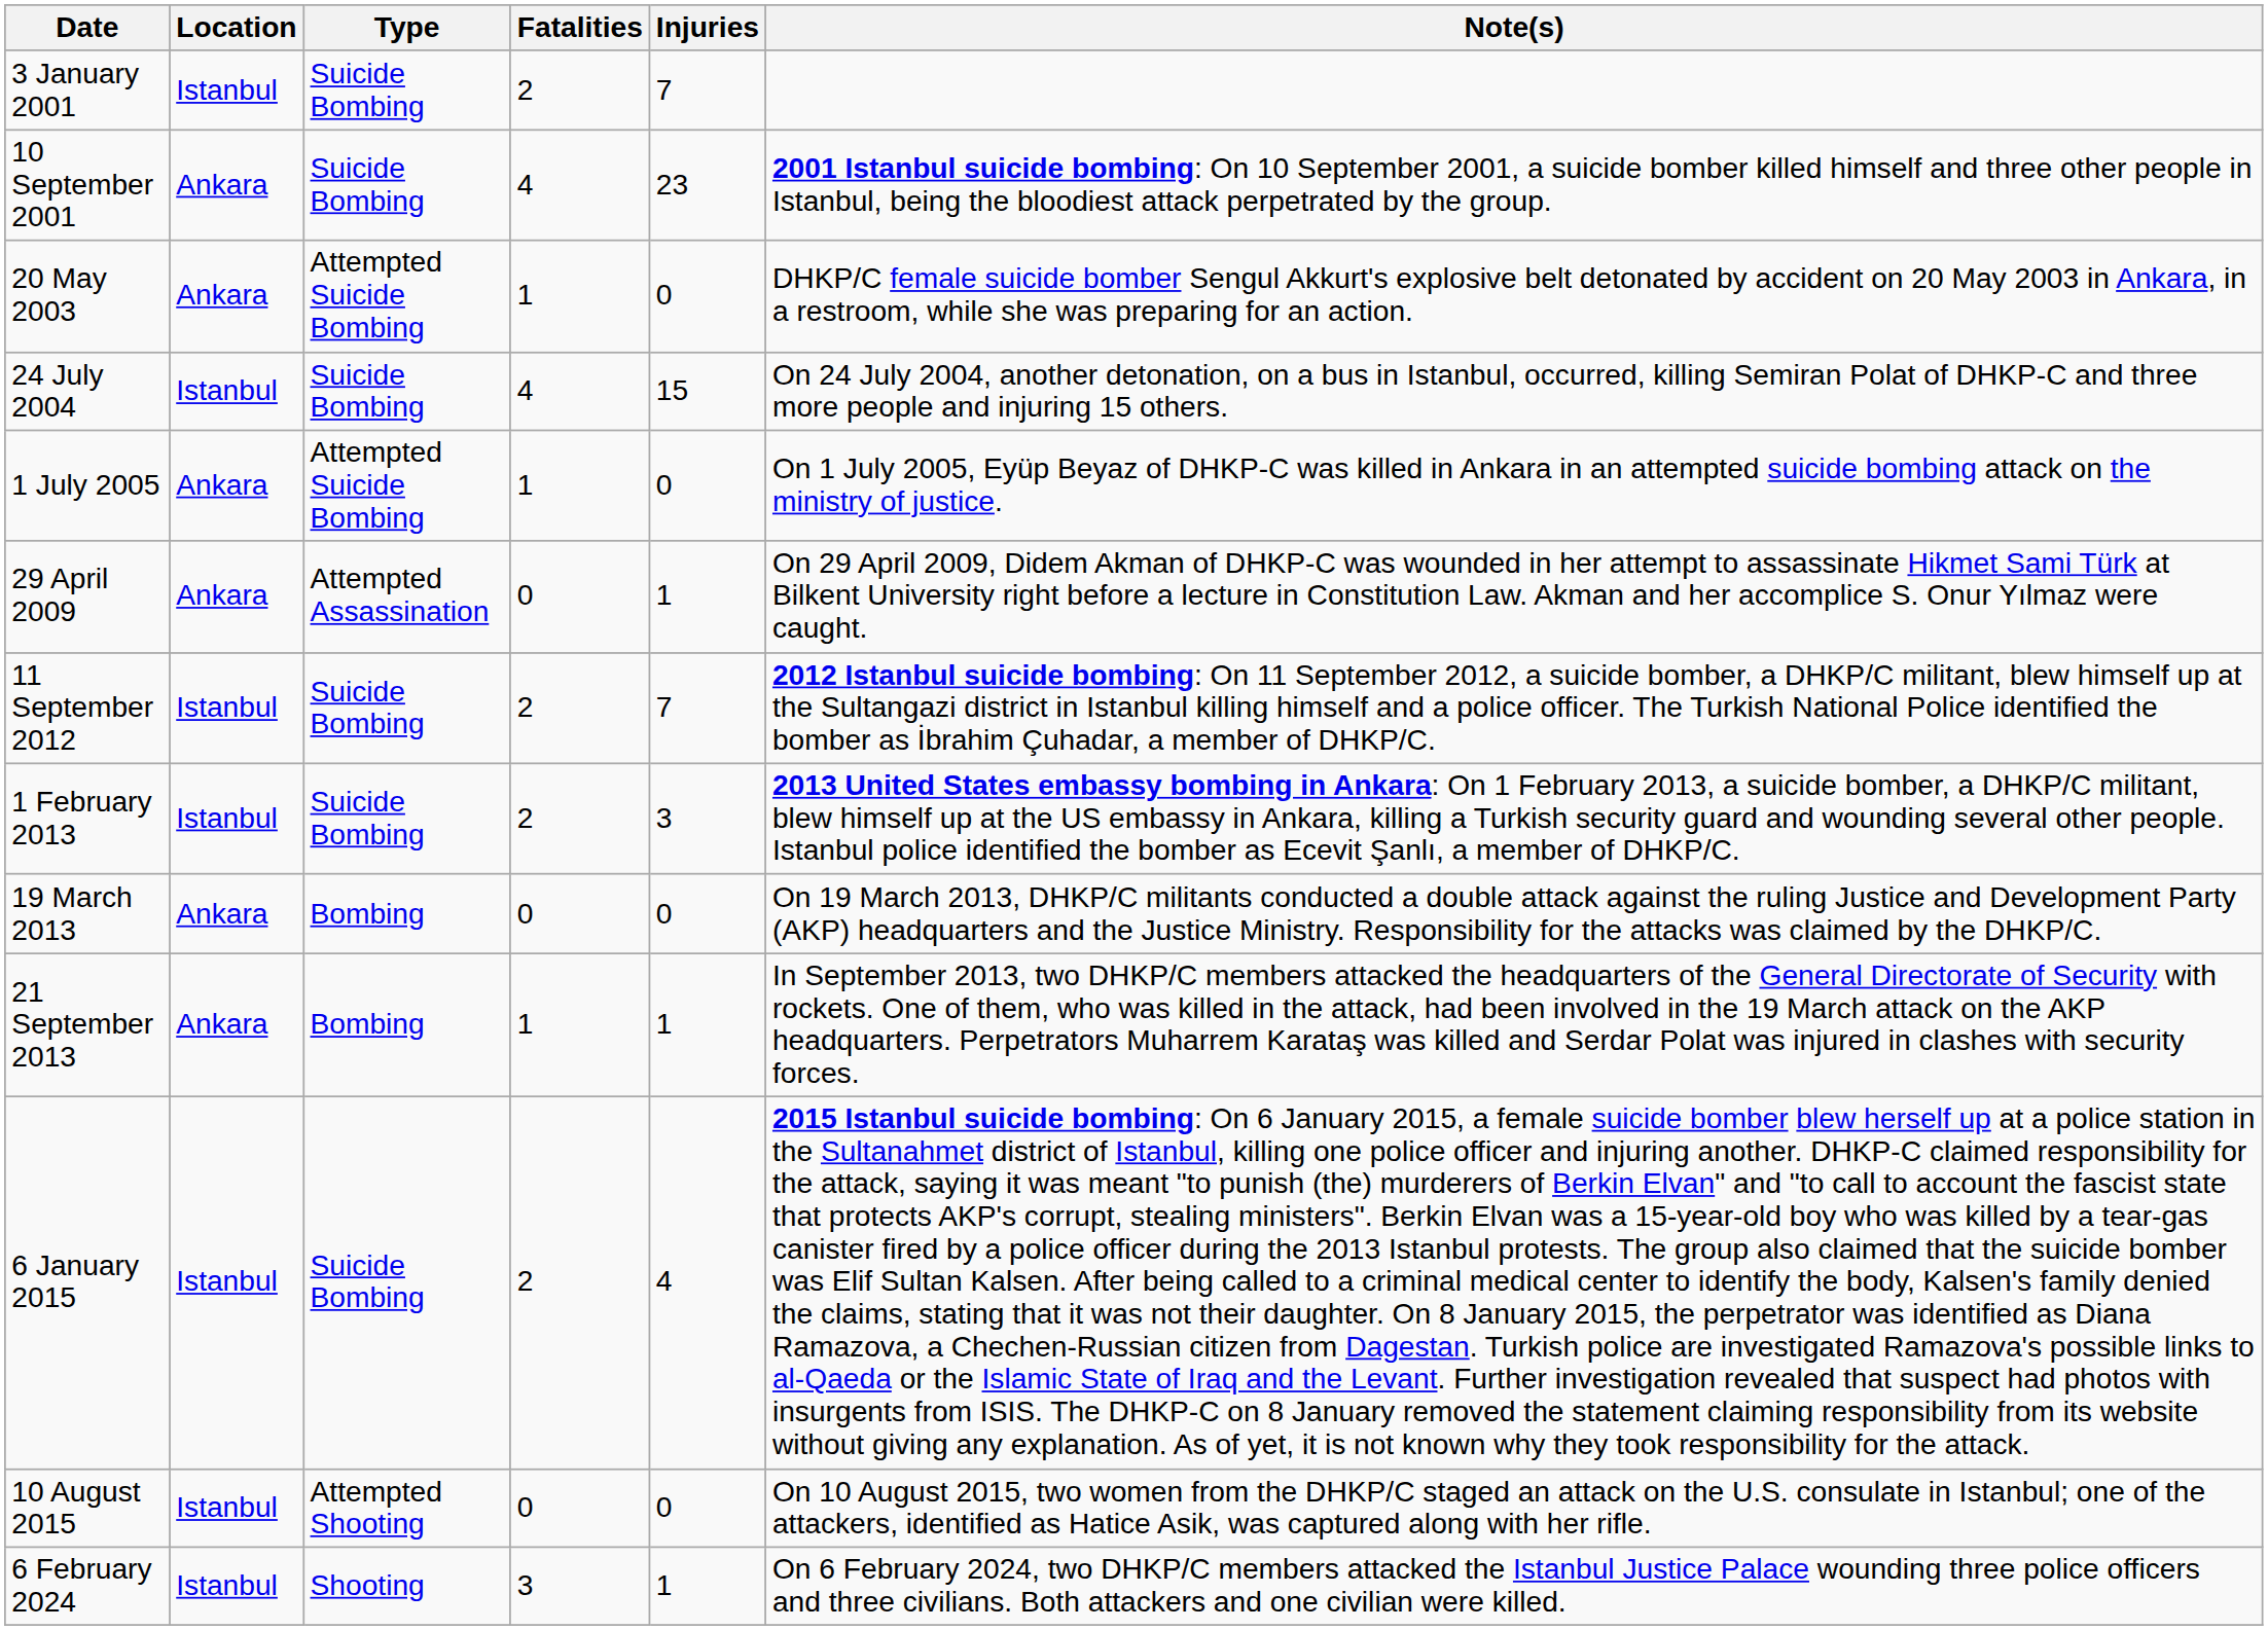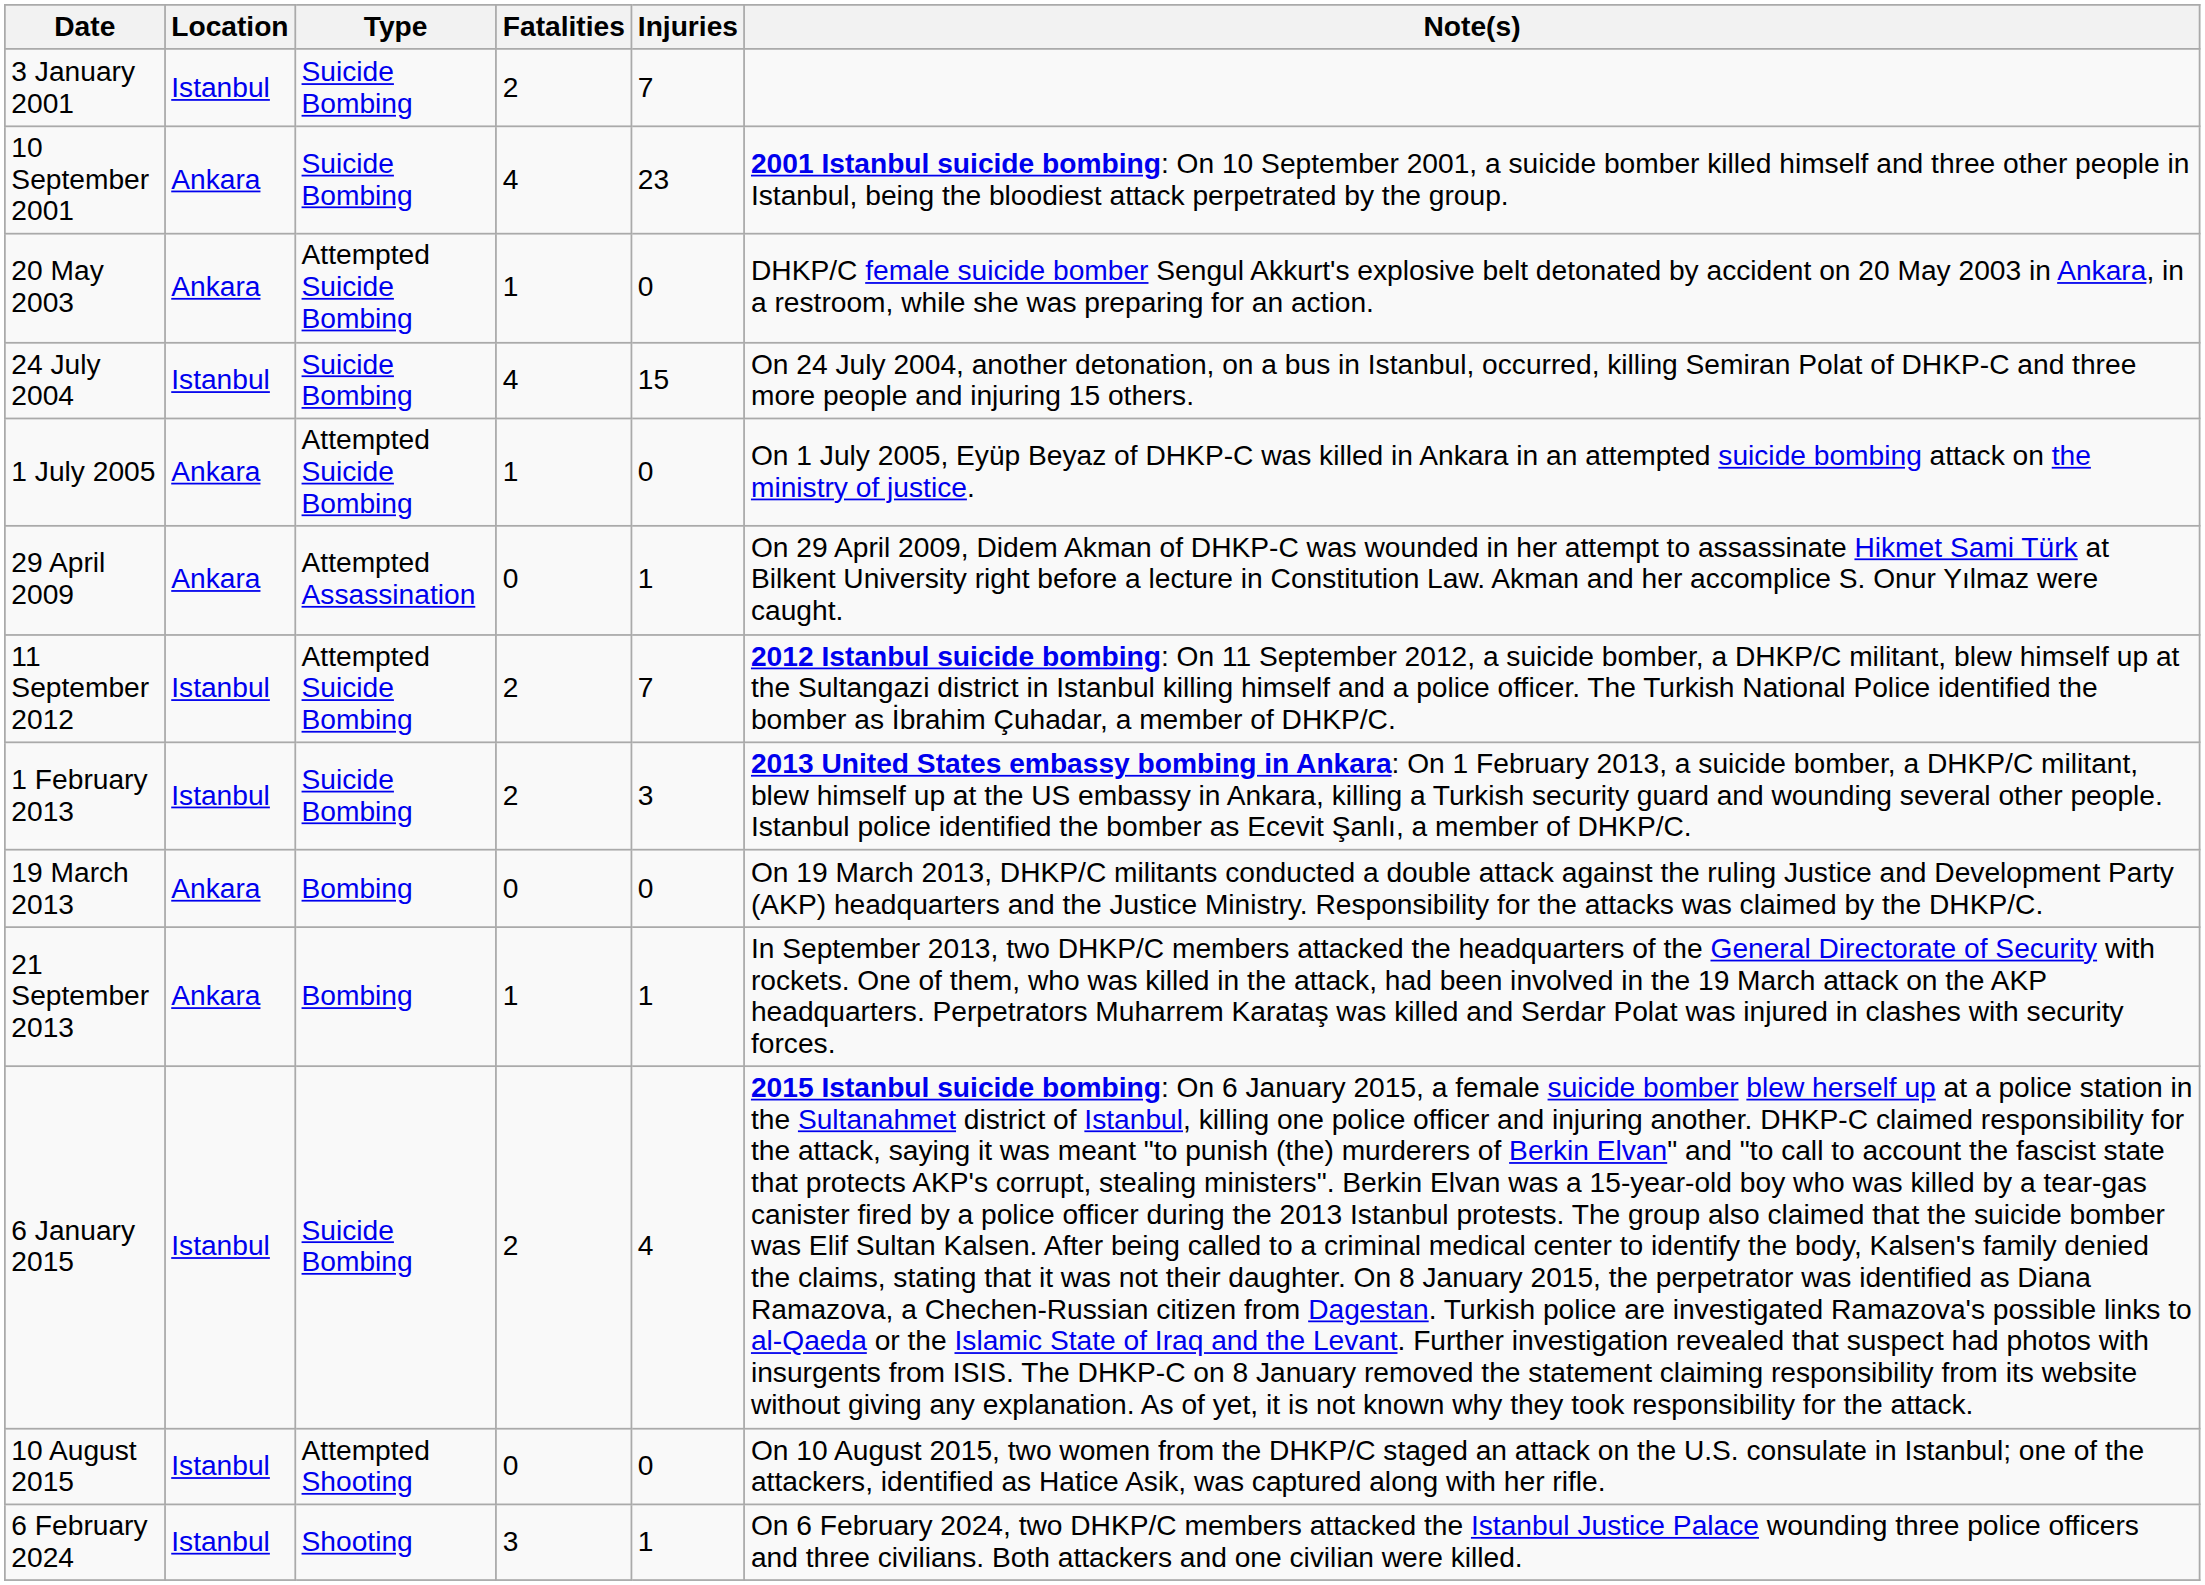11 September 2012 | Type: Suicide Bombing -> Attempted Suicide Bombing
